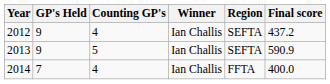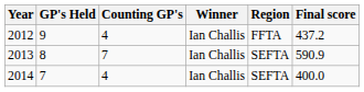2012 | Region: SEFTA -> FFTA
2013 | GP's Held: 9 -> 8
2013 | Counting GP's: 5 -> 7
2014 | Region: FFTA -> SEFTA
